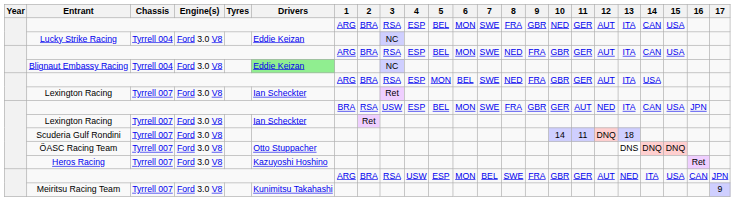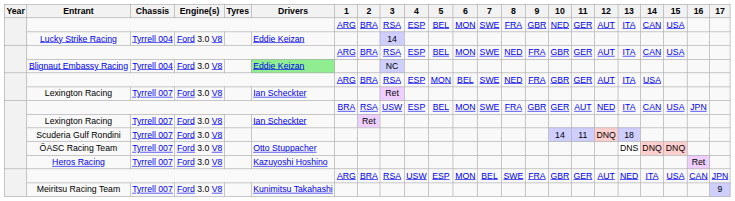Lucky Strike Racing | 3: NC -> 14
